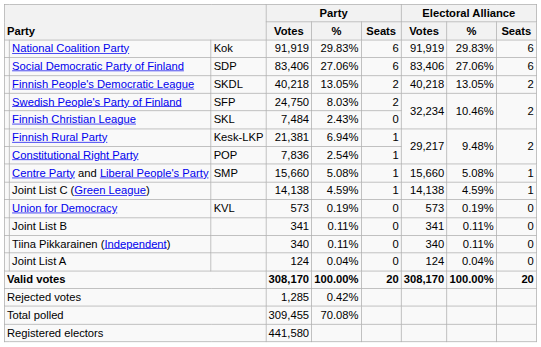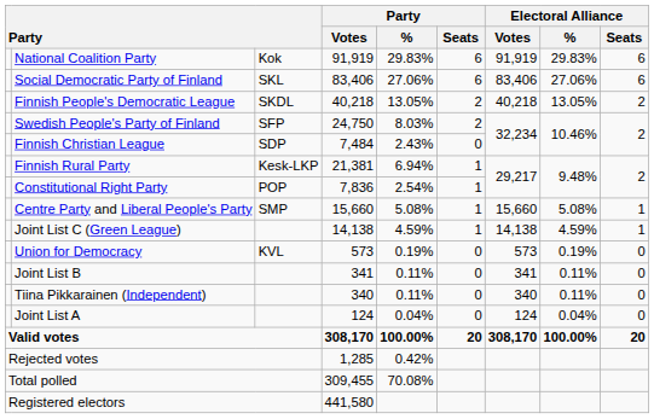Social Democratic Party of Finland | column 3: SDP -> SKL
Finnish Christian League | column 3: SKL -> SDP
